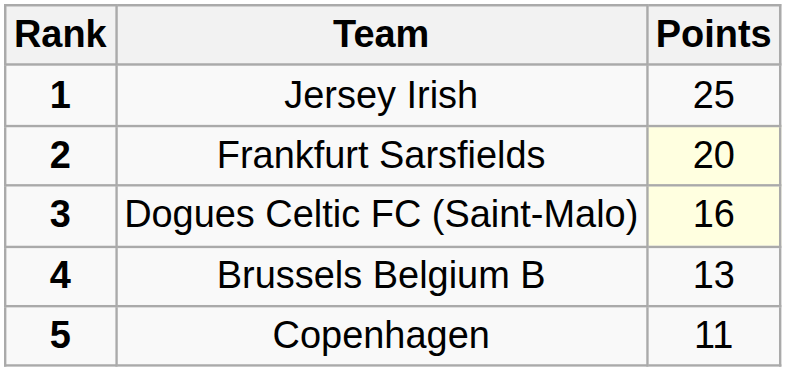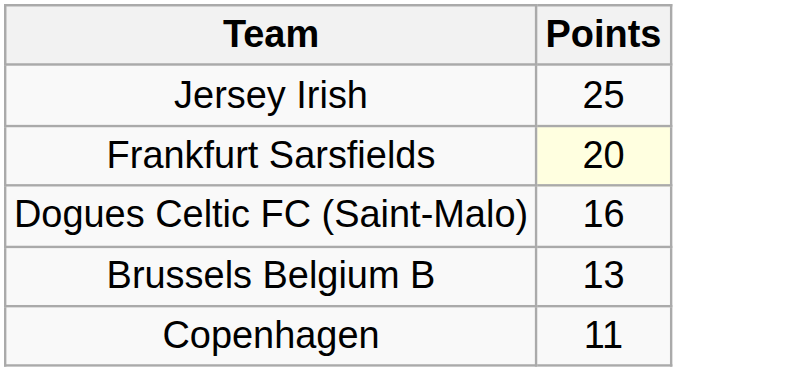- column: Rank | 1 | 2 | 3 | 4 | 5
Dogues Celtic FC (Saint-Malo) | Points: lightyellow background -> no background
